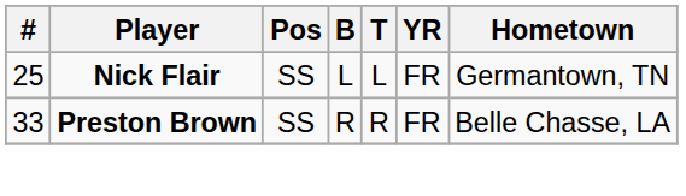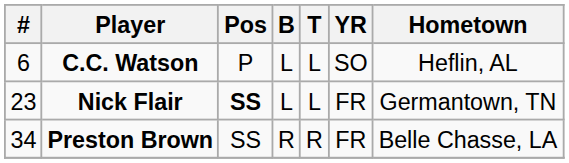+ row: 6 | C.C. Watson | P | L | L | SO | Heflin, AL
Nick Flair | #: 25 -> 23
Nick Flair | Pos: normal -> bold
Preston Brown | #: 33 -> 34
